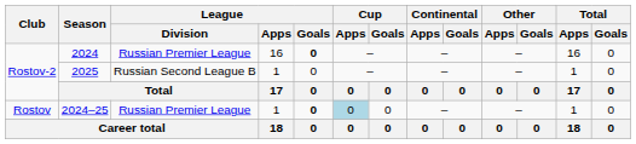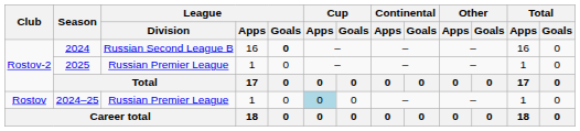2024 | League / Division: Russian Premier League -> Russian Second League B
2025 | League / Division: Russian Second League B -> Russian Premier League
2024–25 | League / Goals: bold -> normal
